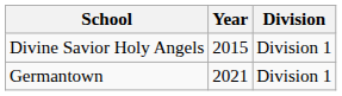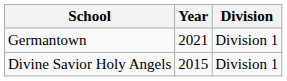rows swapped: Divine Savior Holy Angels <-> Germantown
